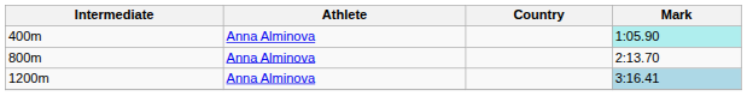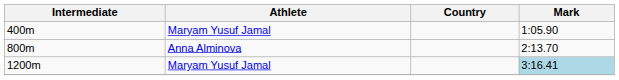400m | Athlete: Anna Alminova -> Maryam Yusuf Jamal
400m | Mark: paleturquoise background -> no background
1200m | Athlete: Anna Alminova -> Maryam Yusuf Jamal
